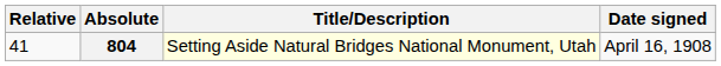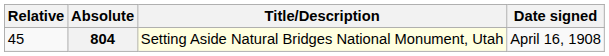804 | Relative: 41 -> 45
